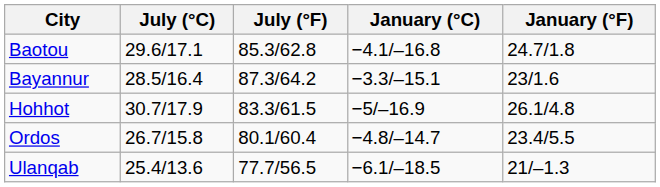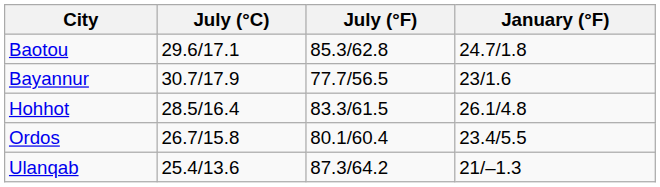- column: January (°C) | −4.1/–16.8 | −3.3/–15.1 | −5/–16.9 | −4.8/–14.7 | −6.1/–18.5
Bayannur | July (°C): 28.5/16.4 -> 30.7/17.9
Bayannur | July (°F): 87.3/64.2 -> 77.7/56.5
Hohhot | July (°C): 30.7/17.9 -> 28.5/16.4
Ulanqab | July (°F): 77.7/56.5 -> 87.3/64.2
